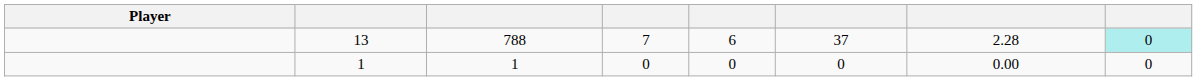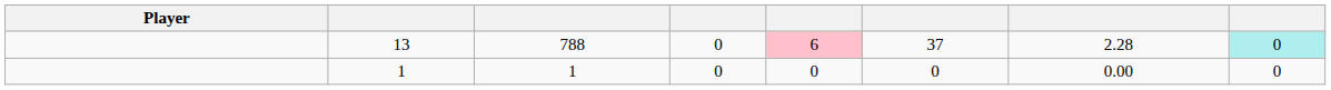13 | column 4: 7 -> 0
13 | column 5: no background -> pink background
